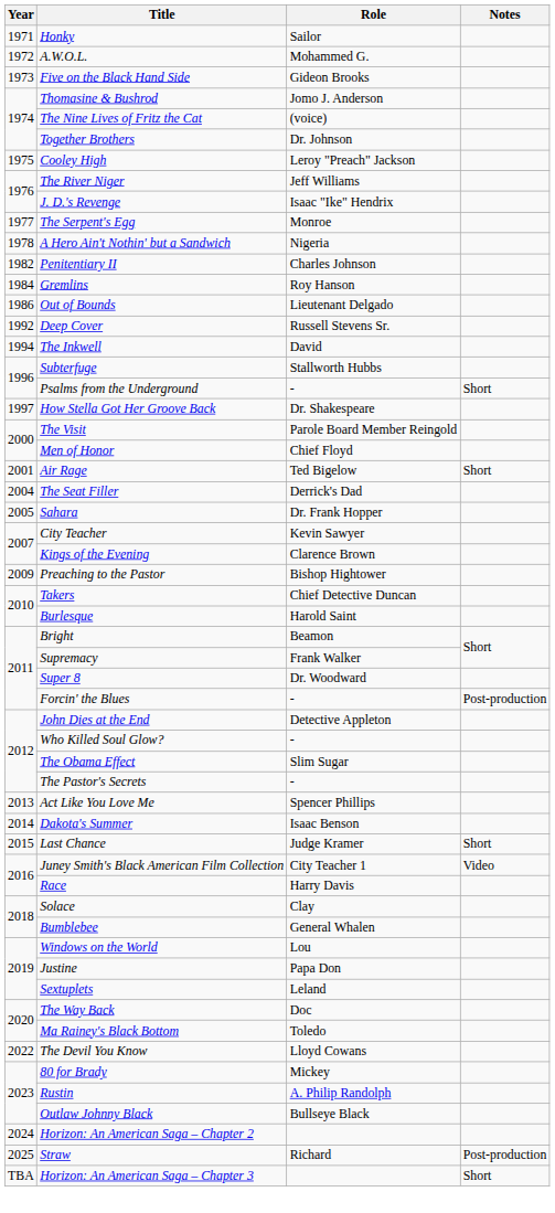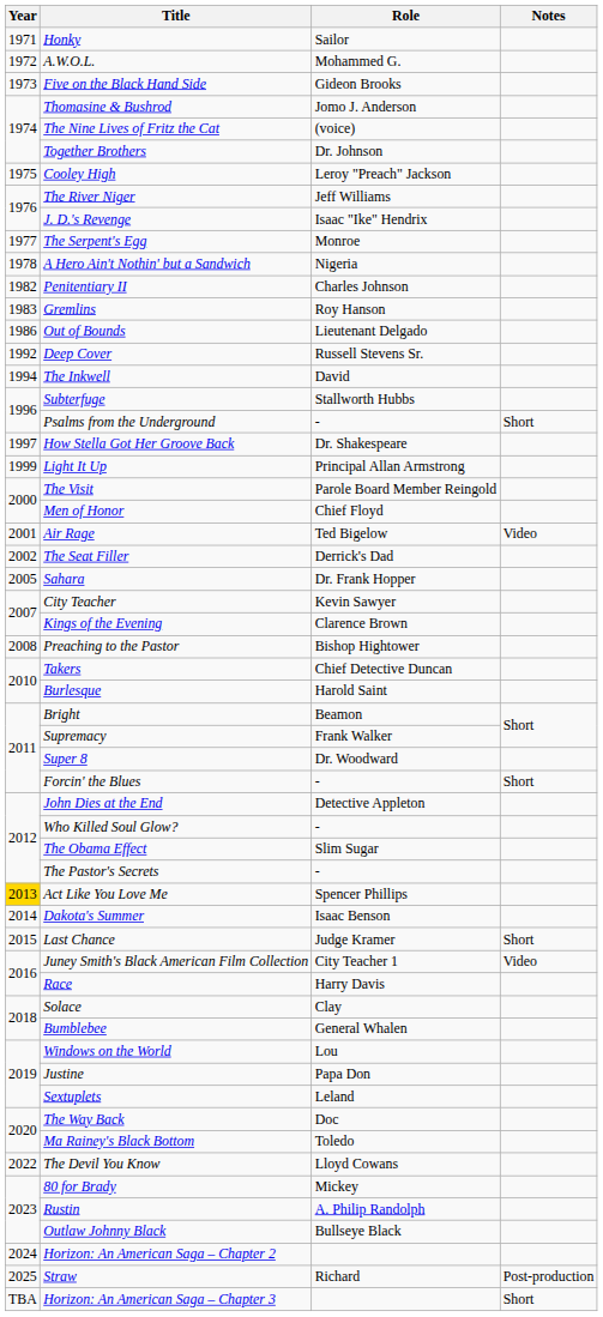Gremlins | Year: 1984 -> 1983
+ row: 1999 | Light It Up | Principal Allan Armstrong
Air Rage | Notes: Short -> Video
The Seat Filler | Year: 2004 -> 2002
Preaching to the Pastor | Year: 2009 -> 2008
Forcin' the Blues | Notes: Post-production -> Short
Act Like You Love Me | Year: no background -> gold background
